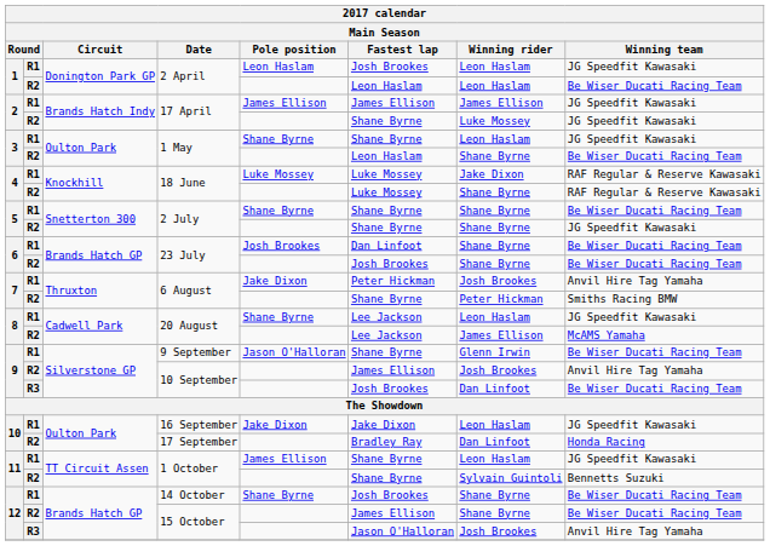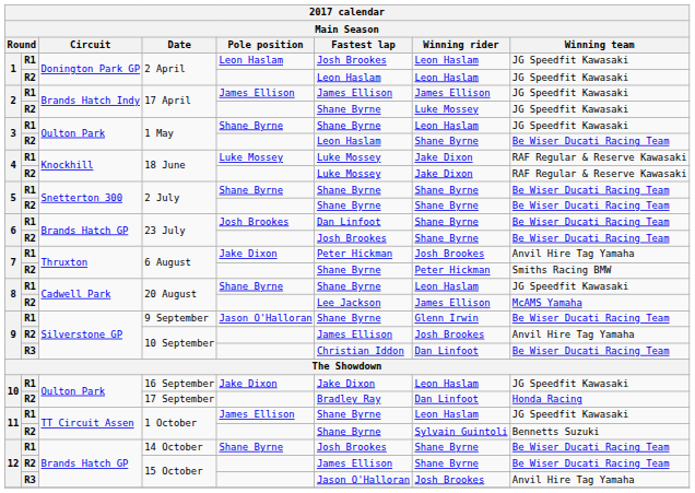R2 / 2 April | Winning team: Be Wiser Ducati Racing Team -> JG Speedfit Kawasaki
R2 / 18 June | Winning rider: Shane Byrne -> Jake Dixon
R2 / 2 July | Winning team: JG Speedfit Kawasaki -> Be Wiser Ducati Racing Team
R1 / 20 August | Fastest lap: Lee Jackson -> Shane Byrne
R3 / 10 September | Fastest lap: Josh Brookes -> Christian Iddon
